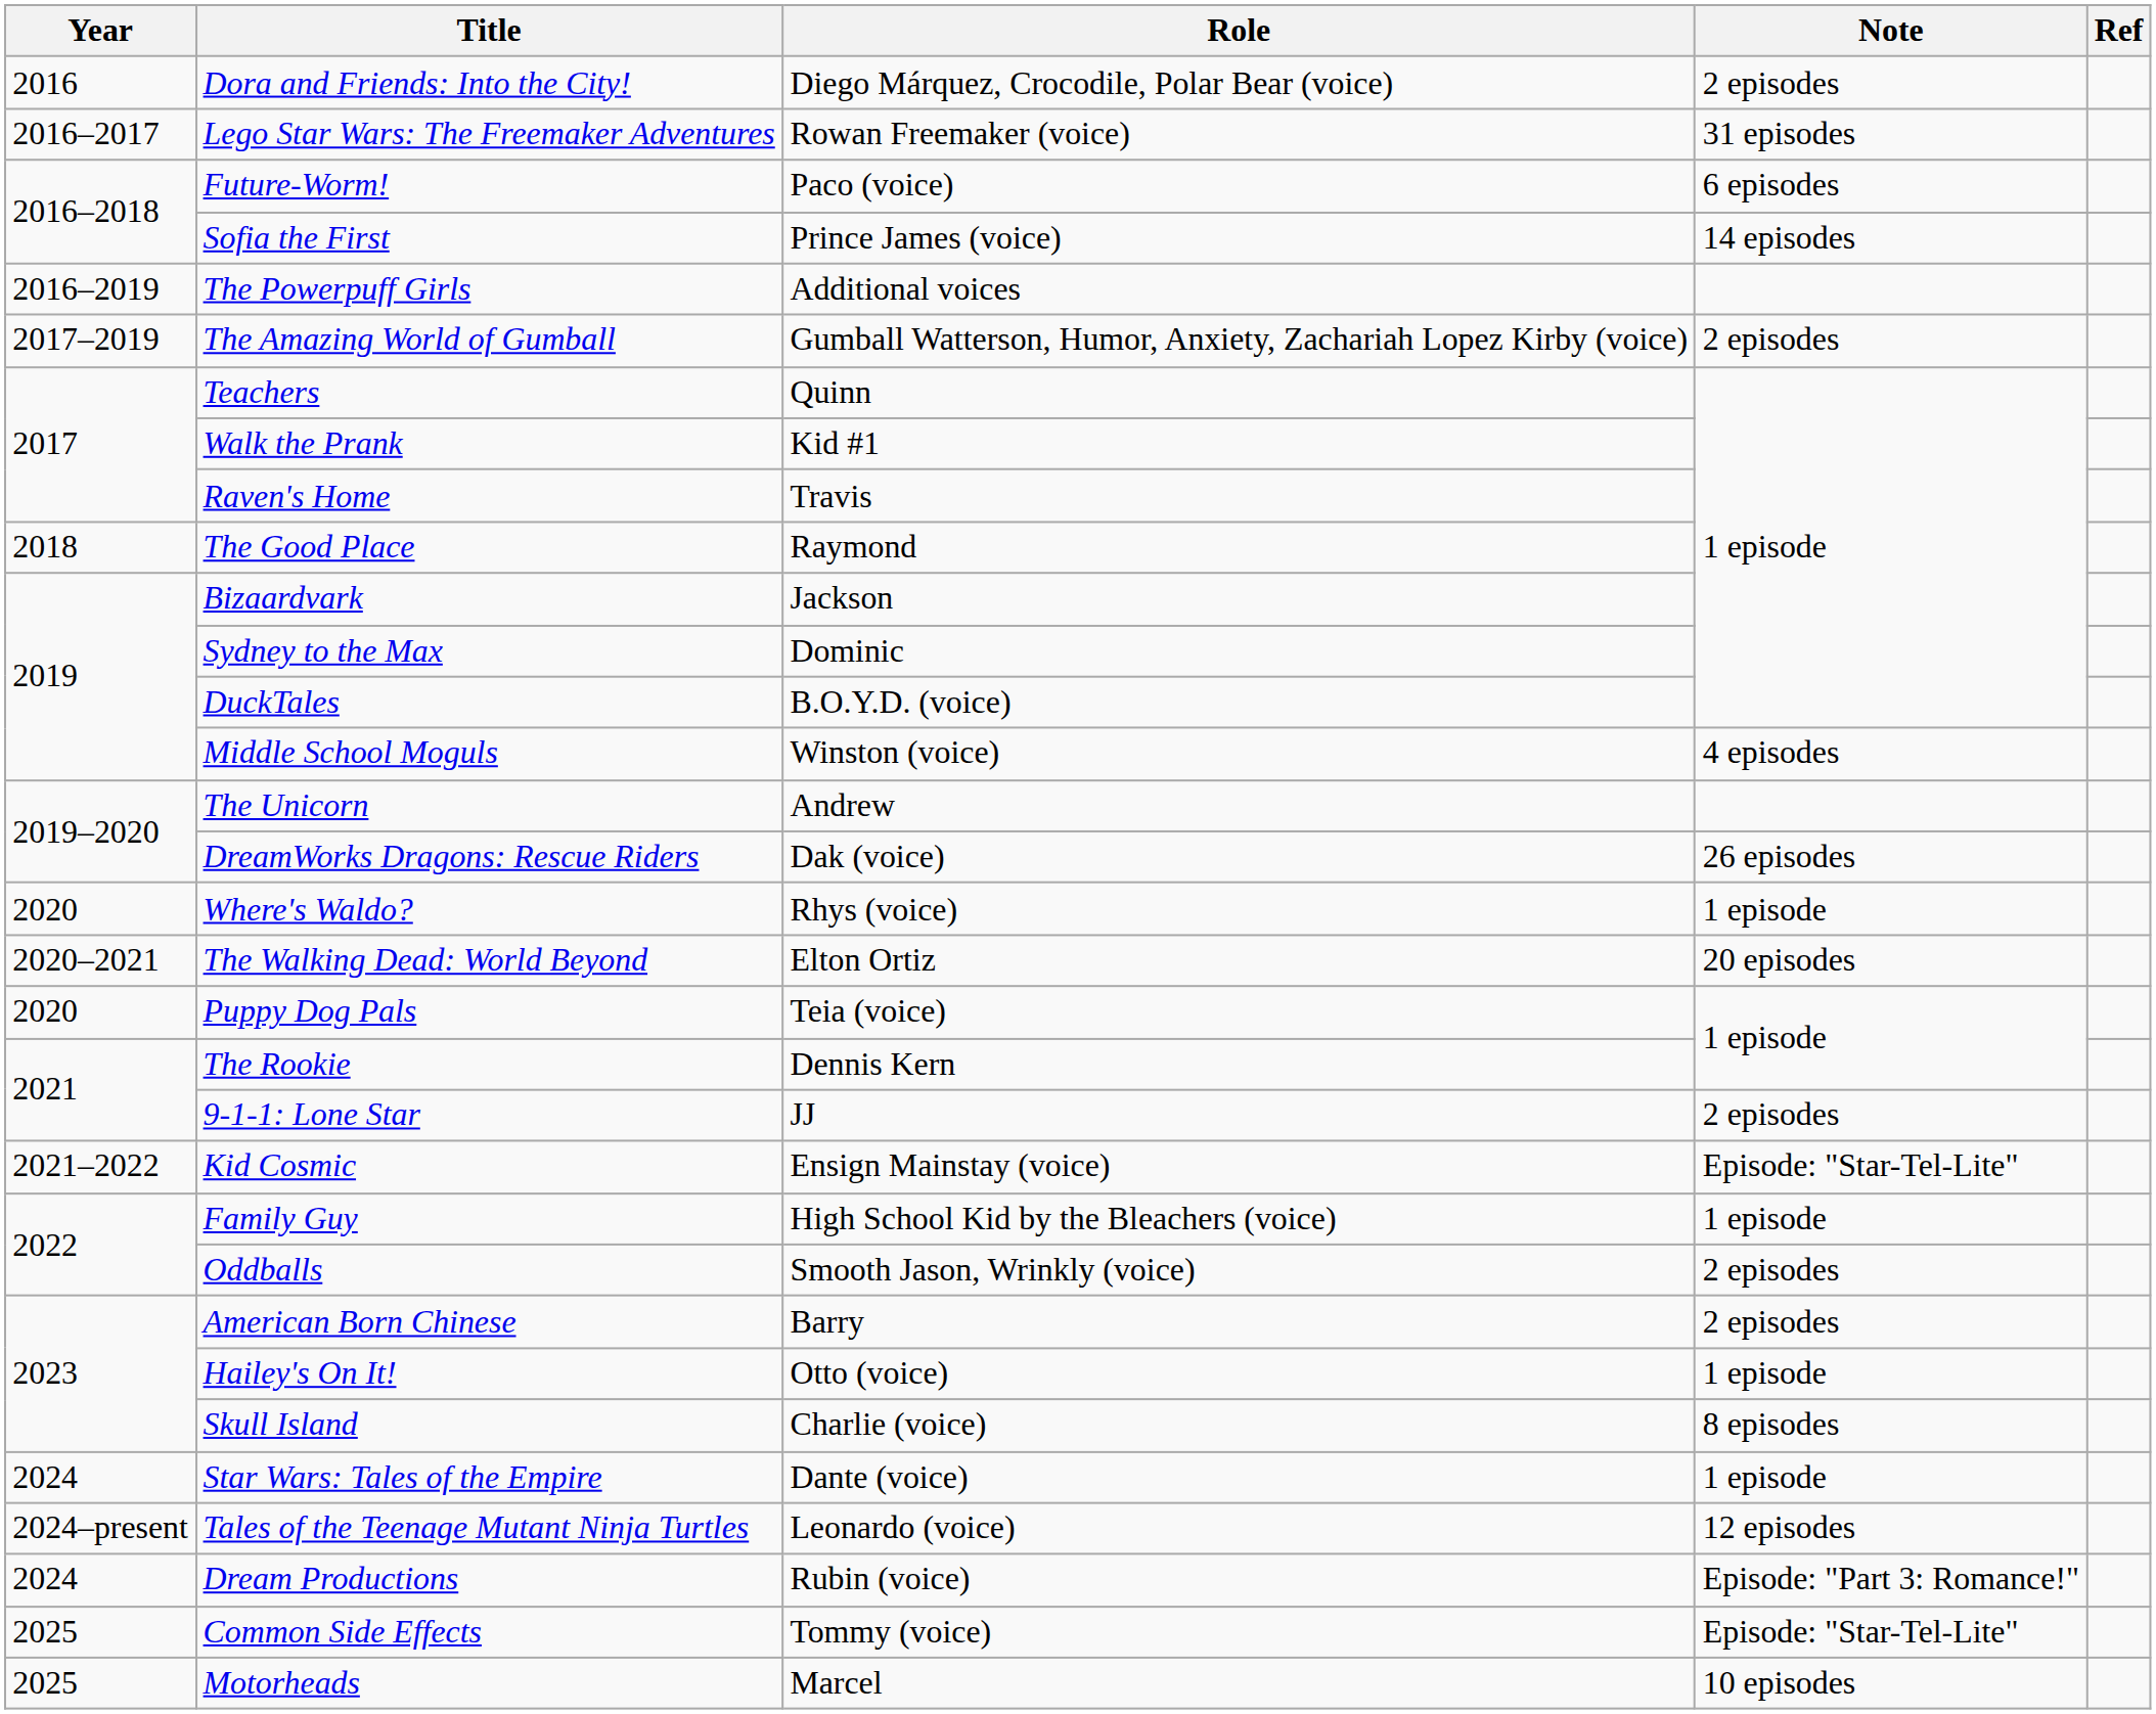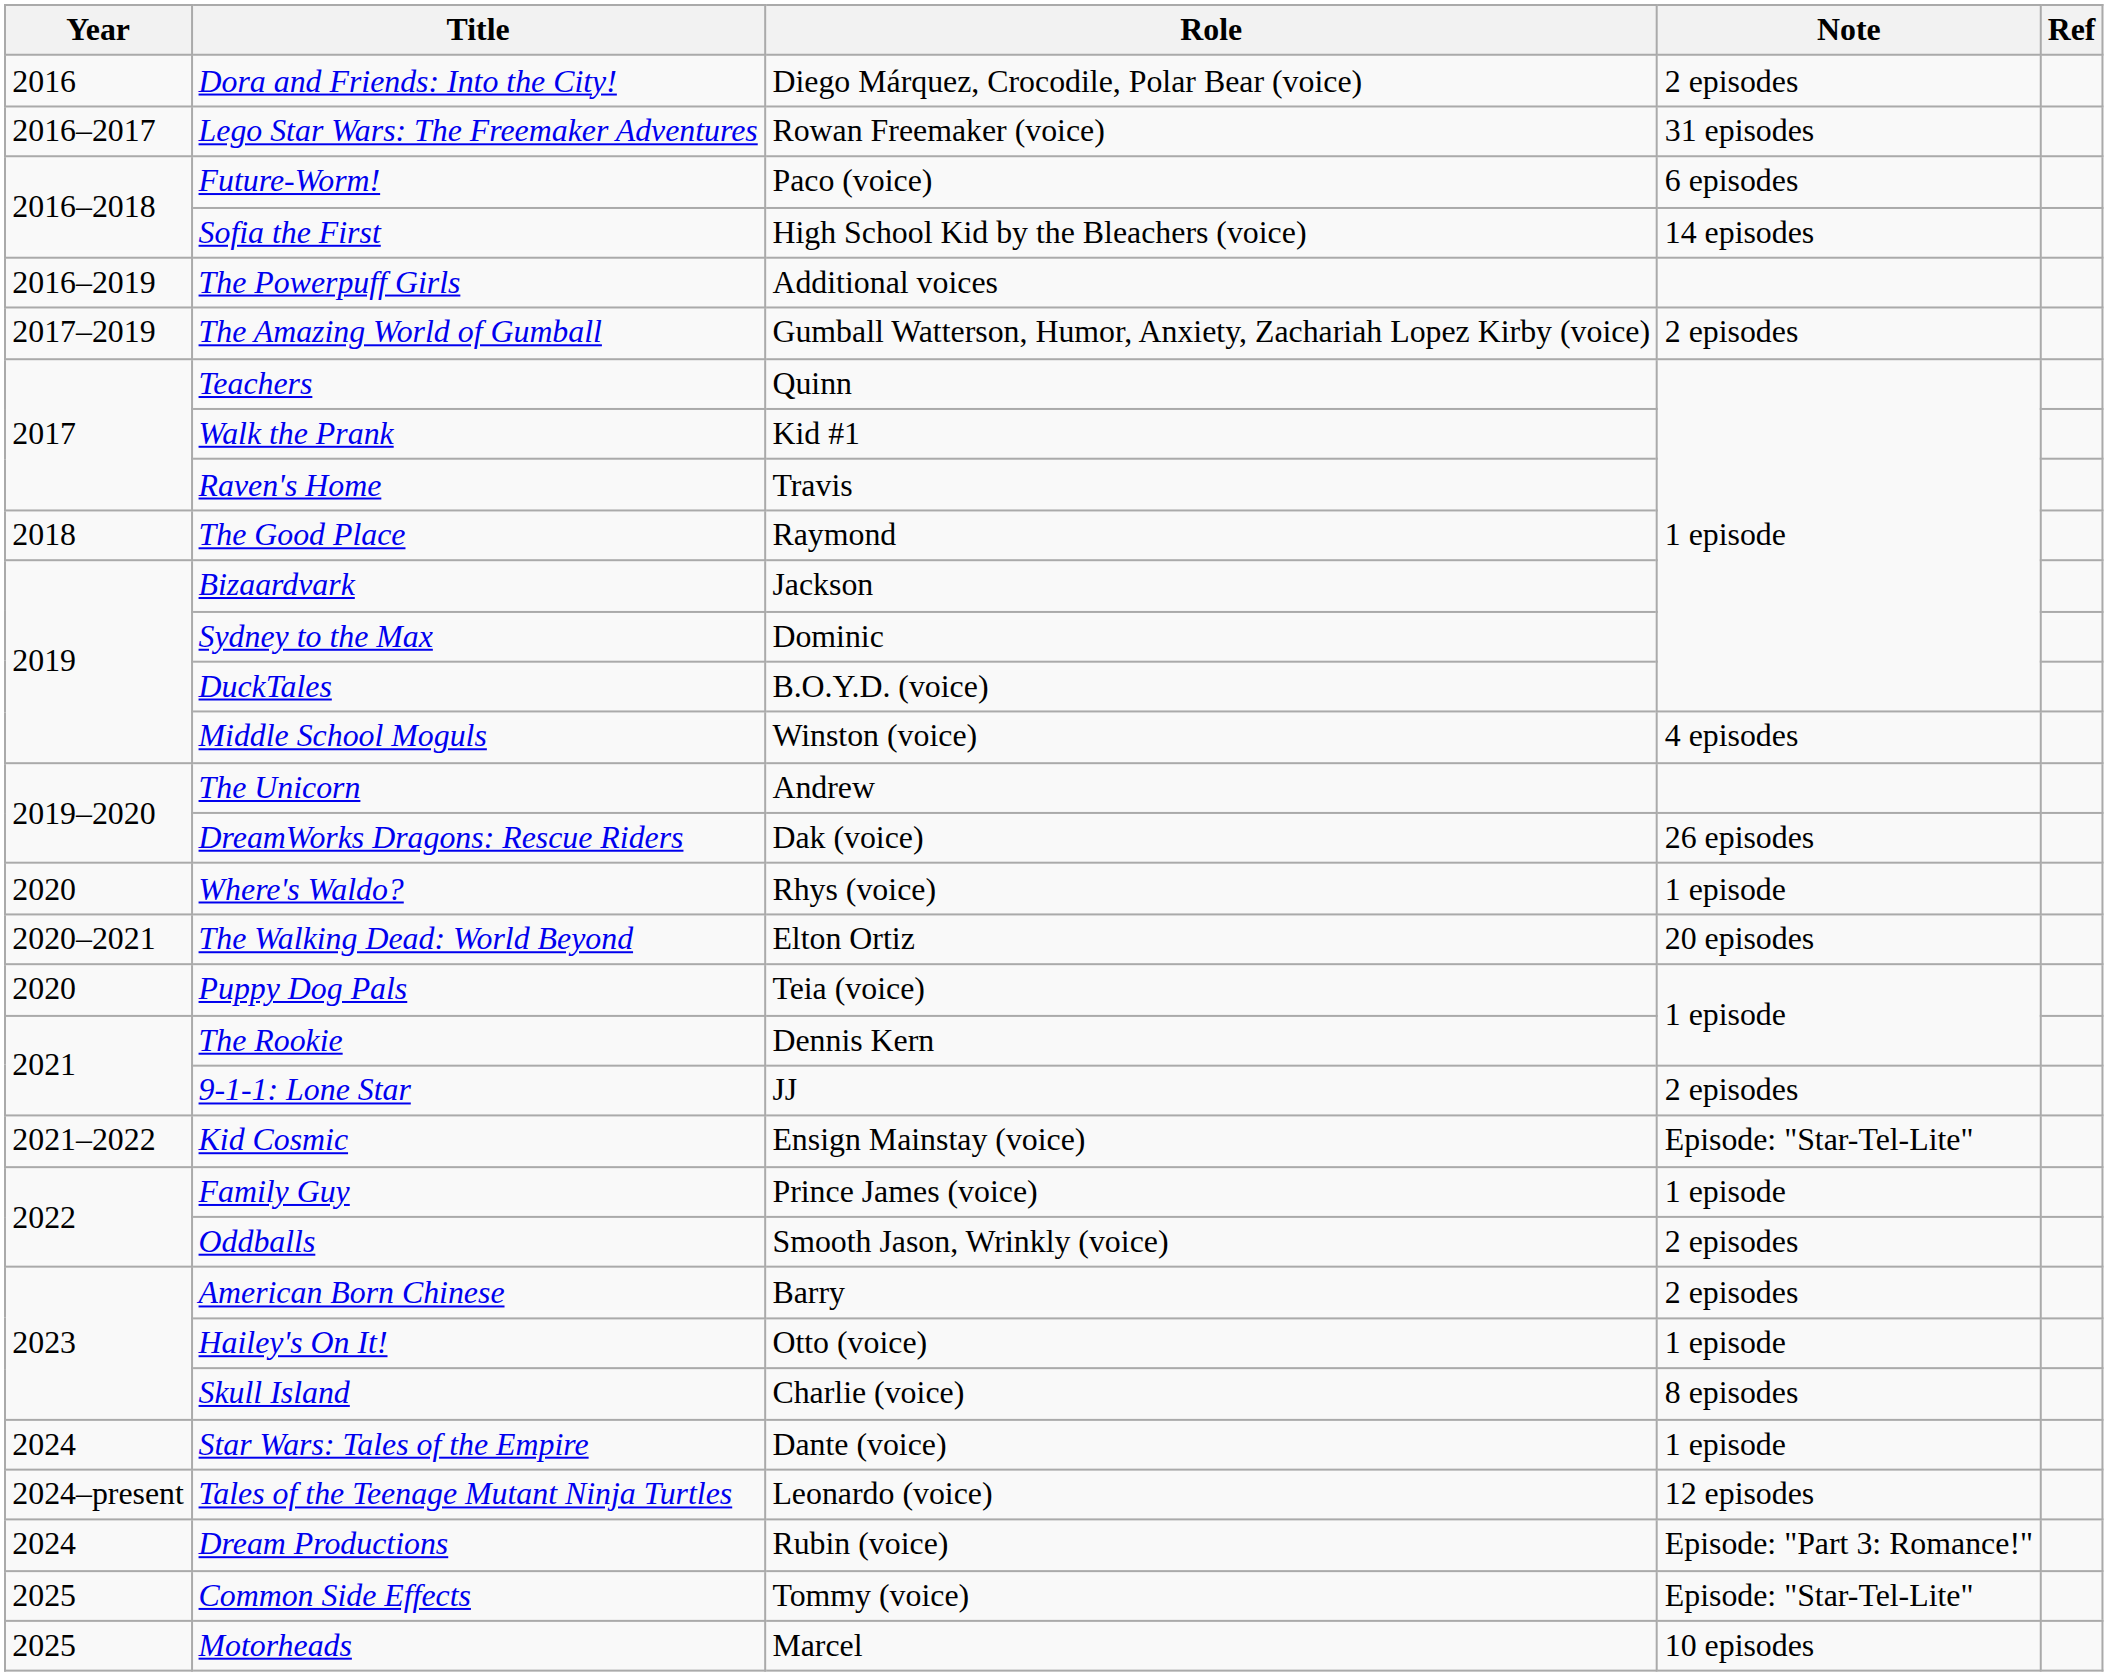Sofia the First | Role: Prince James (voice) -> High School Kid by the Bleachers (voice)
Family Guy | Role: High School Kid by the Bleachers (voice) -> Prince James (voice)
